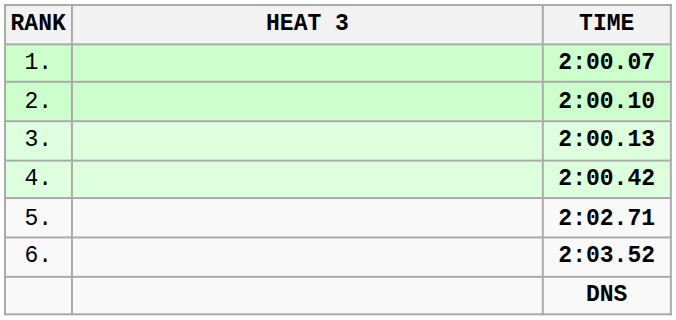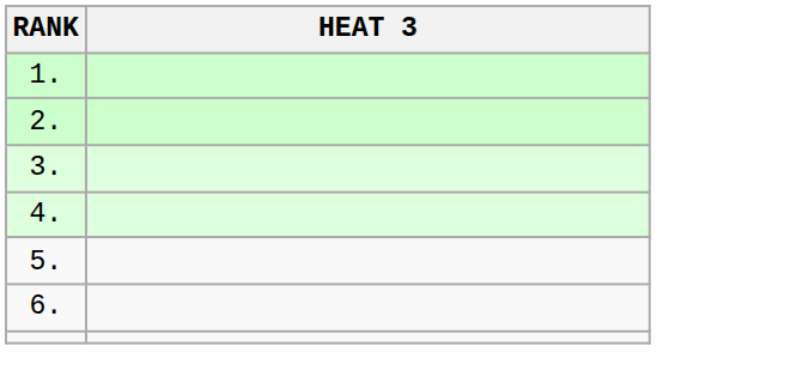- column: TIME | 2:00.07 | 2:00.10 | 2:00.13 | 2:00.42 | 2:02.71 | 2:03.52 | DNS
